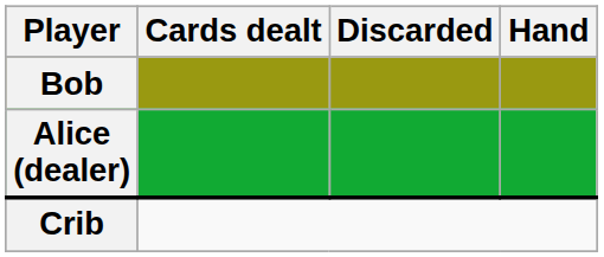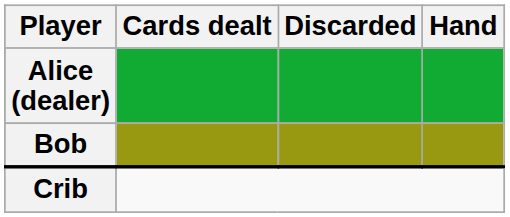rows swapped: Alice (dealer) <-> Bob
